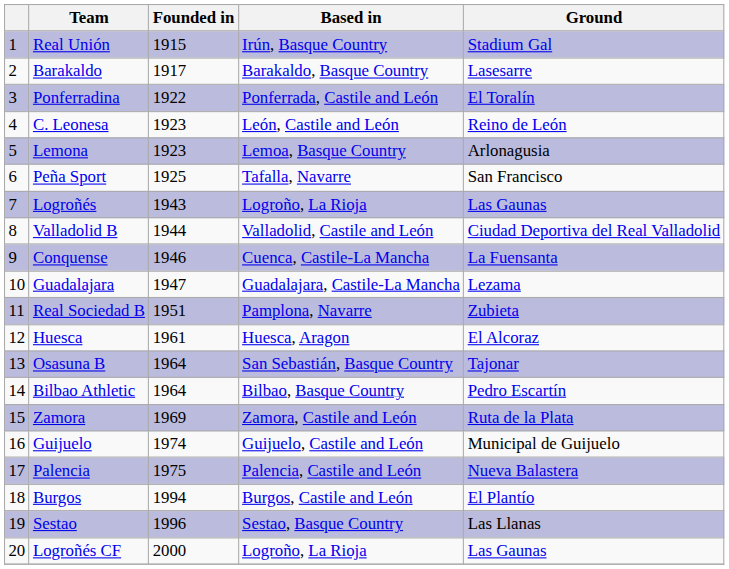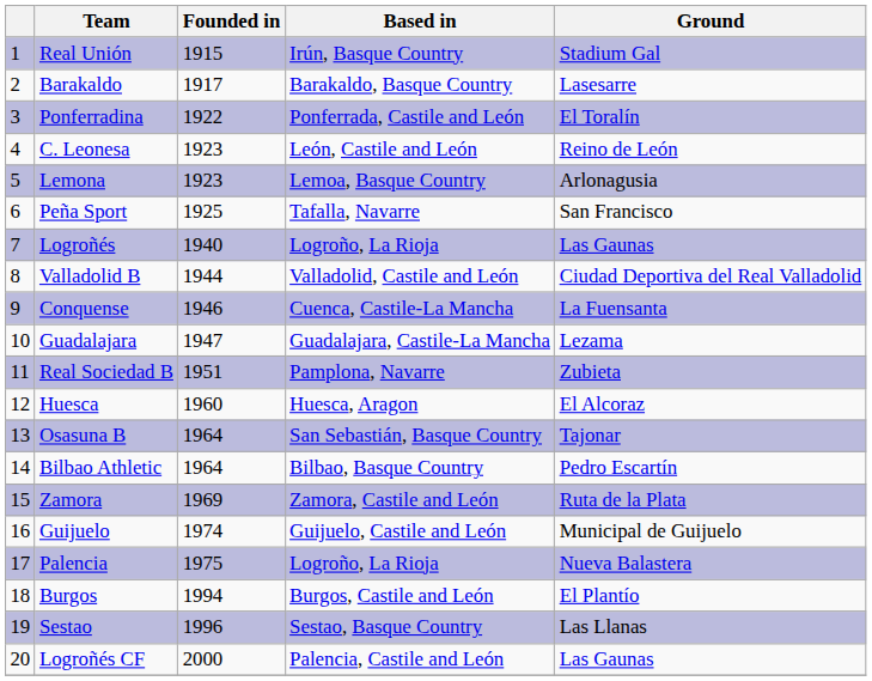Logroñés | Founded in: 1943 -> 1940
Huesca | Founded in: 1961 -> 1960
Palencia | Based in: Palencia, Castile and León -> Logroño, La Rioja
Logroñés CF | Based in: Logroño, La Rioja -> Palencia, Castile and León
